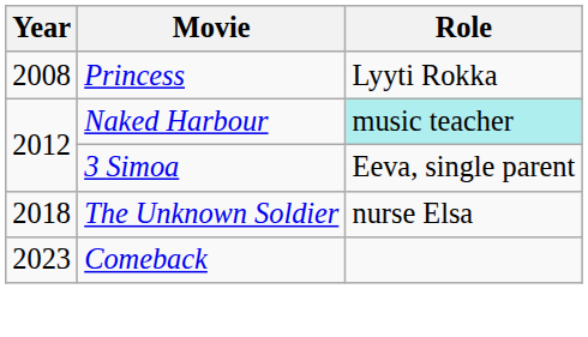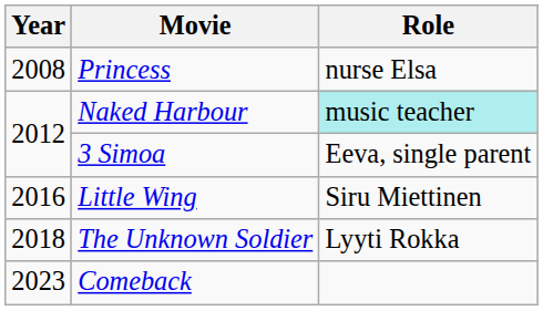Princess | Role: Lyyti Rokka -> nurse Elsa
+ row: 2016 | Little Wing | Siru Miettinen
The Unknown Soldier | Role: nurse Elsa -> Lyyti Rokka
